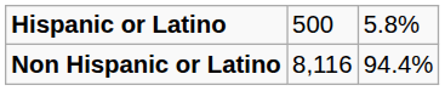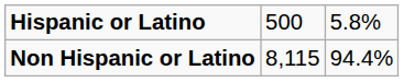Non Hispanic or Latino | column 2: 8,116 -> 8,115
